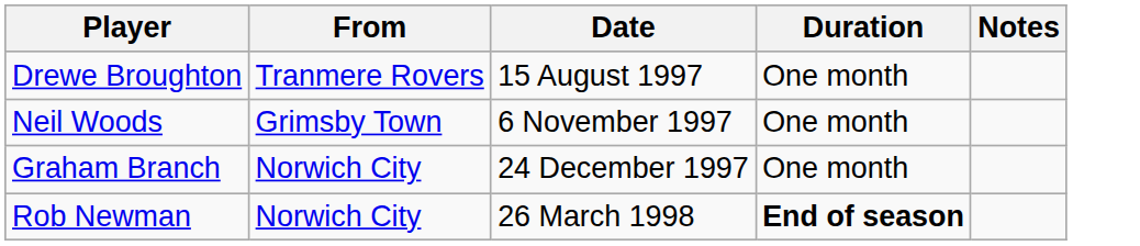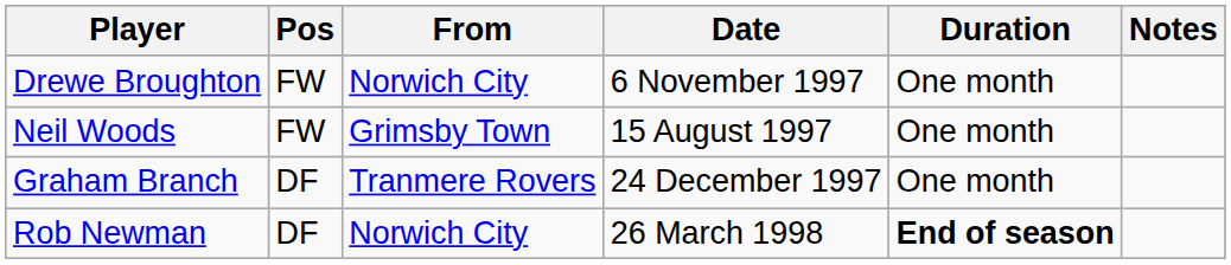+ column: Pos | FW | FW | DF | DF
Drewe Broughton | From: Tranmere Rovers -> Norwich City
Drewe Broughton | Date: 15 August 1997 -> 6 November 1997
Neil Woods | Date: 6 November 1997 -> 15 August 1997
Graham Branch | From: Norwich City -> Tranmere Rovers
